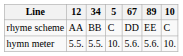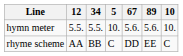rows swapped: rhyme scheme <-> hymn meter
